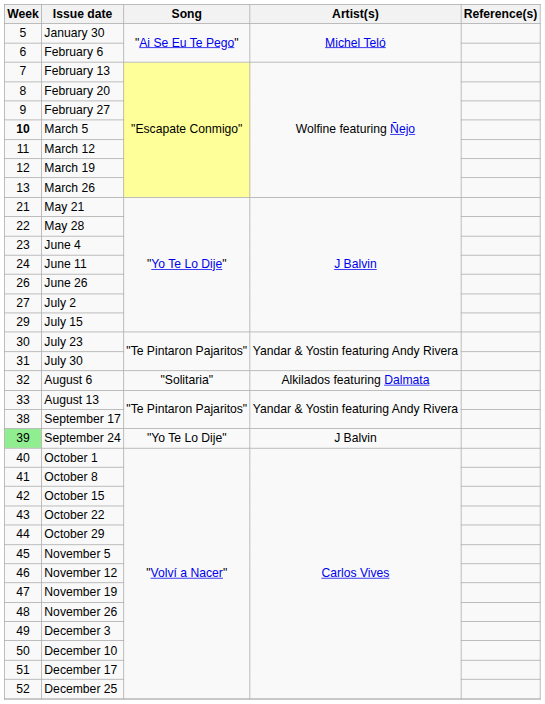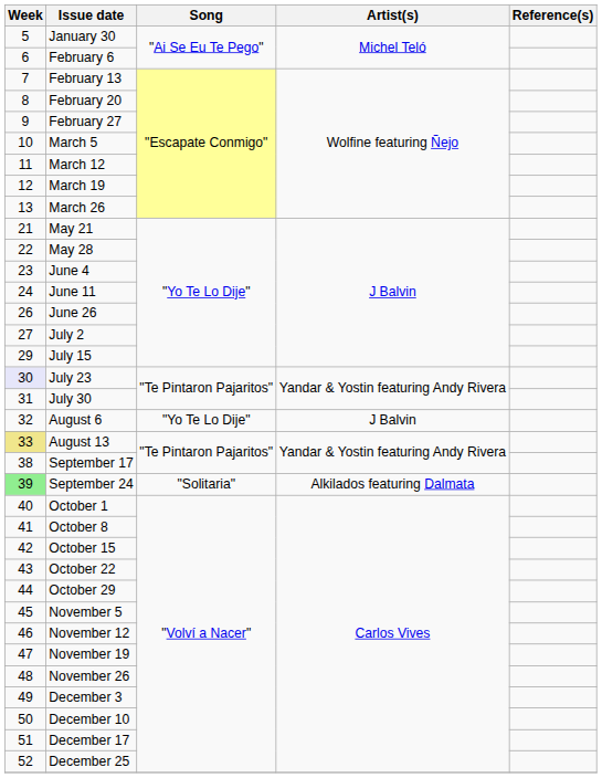March 5 | Week: bold -> normal
July 23 | Week: no background -> lavender background
August 6 | Song: "Solitaria" -> "Yo Te Lo Dije"
August 6 | Artist(s): Alkilados featuring Dalmata -> J Balvin
August 13 | Week: no background -> khaki background
September 24 | Song: "Yo Te Lo Dije" -> "Solitaria"
September 24 | Artist(s): J Balvin -> Alkilados featuring Dalmata
